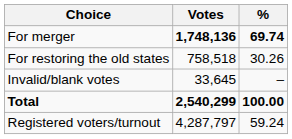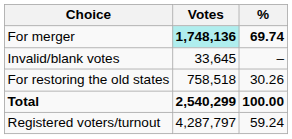For merger | Votes: no background -> paleturquoise background
rows swapped: For restoring the old states <-> Invalid/blank votes
